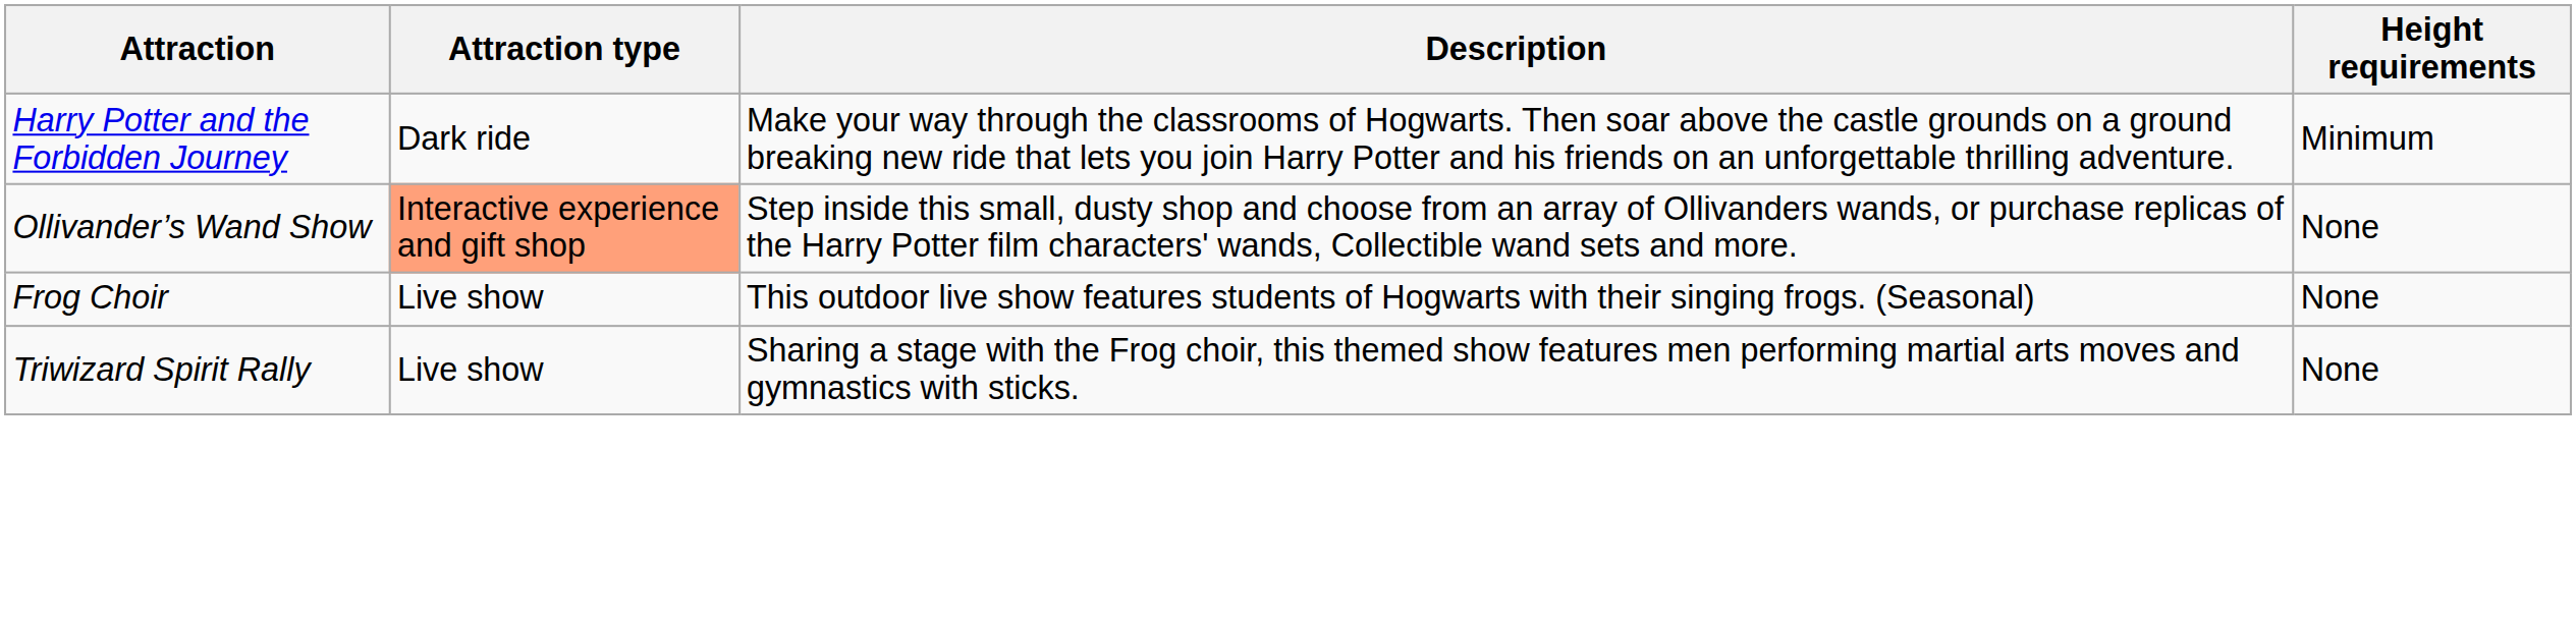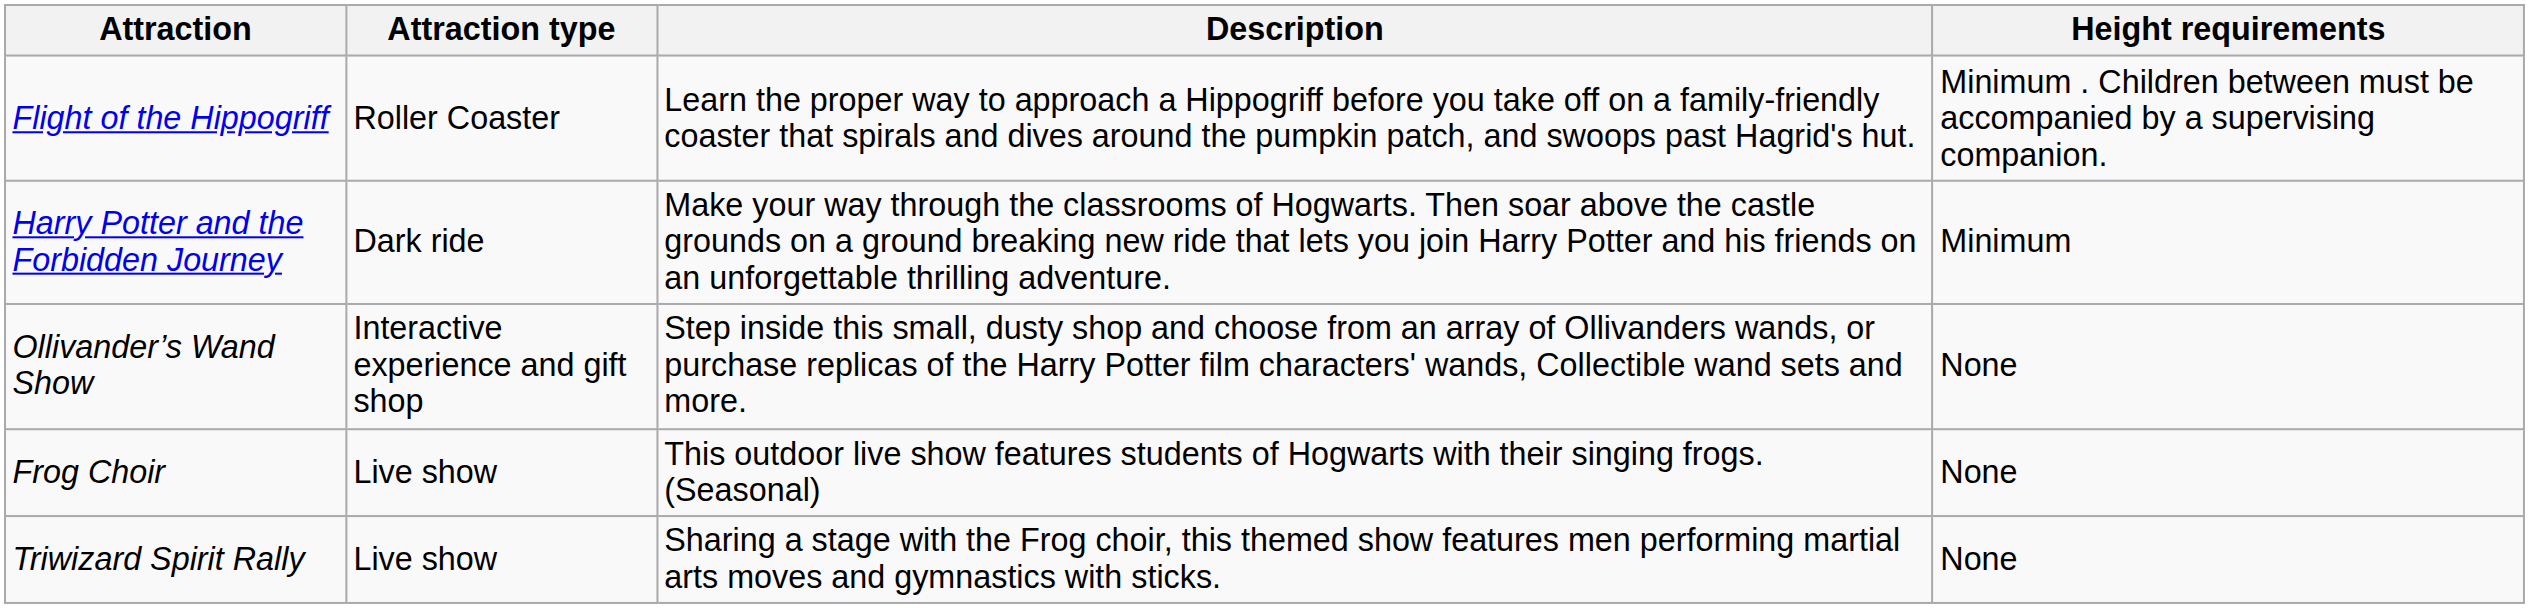+ row: Flight of the Hippogriff | Roller Coaster | Learn the proper way to approach a Hippogriff before you take off on a family-friendly coaster that spirals and dives around the pumpkin patch, and swoops past Hagrid's hut. | Minimum . Children between must be accompanied by a supervising companion.
Ollivander’s Wand Show | Attraction type: lightsalmon background -> no background
